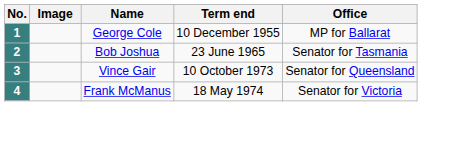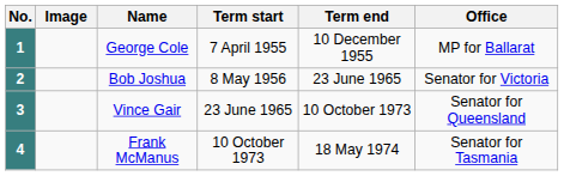+ column: Term start | 7 April 1955 | 8 May 1956 | 23 June 1965 | 10 October 1973
2 | Office: Senator for Tasmania -> Senator for Victoria
4 | Office: Senator for Victoria -> Senator for Tasmania
